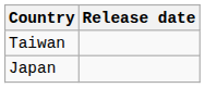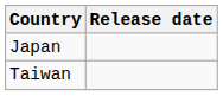rows swapped: Japan <-> Taiwan
